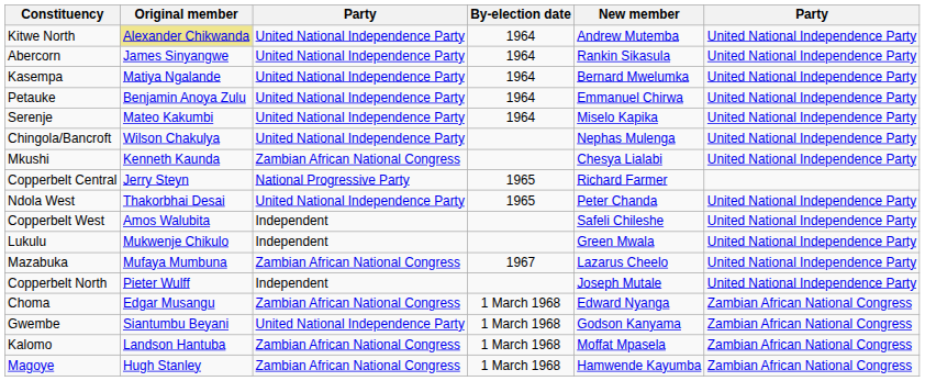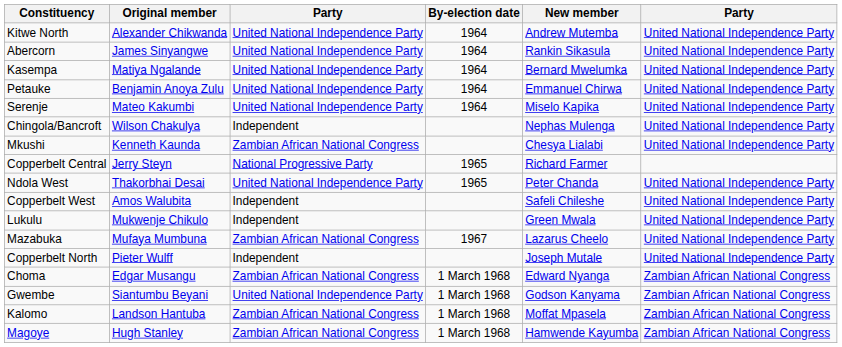Kitwe North | Original member: khaki background -> no background
Chingola/Bancroft | column 3: United National Independence Party -> Independent
